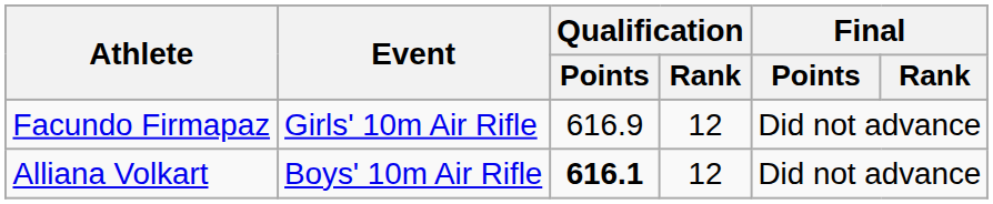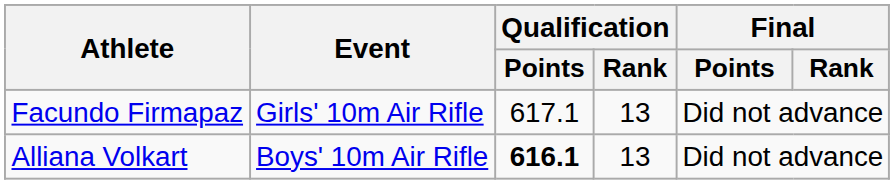Facundo Firmapaz | Qualification / Points: 616.9 -> 617.1
Facundo Firmapaz | Qualification / Rank: 12 -> 13
Alliana Volkart | Qualification / Rank: 12 -> 13
